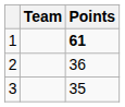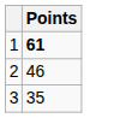- column: Team
2 | Points: 36 -> 46
